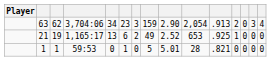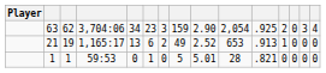63 | column 11: .913 -> .925
21 | column 11: .925 -> .913
